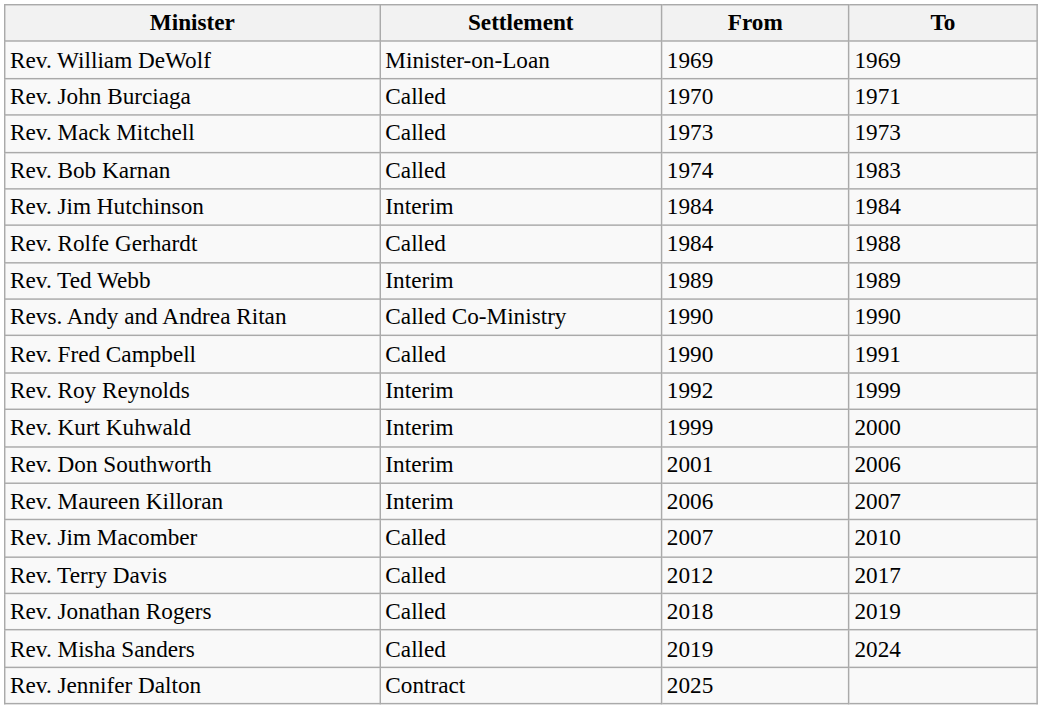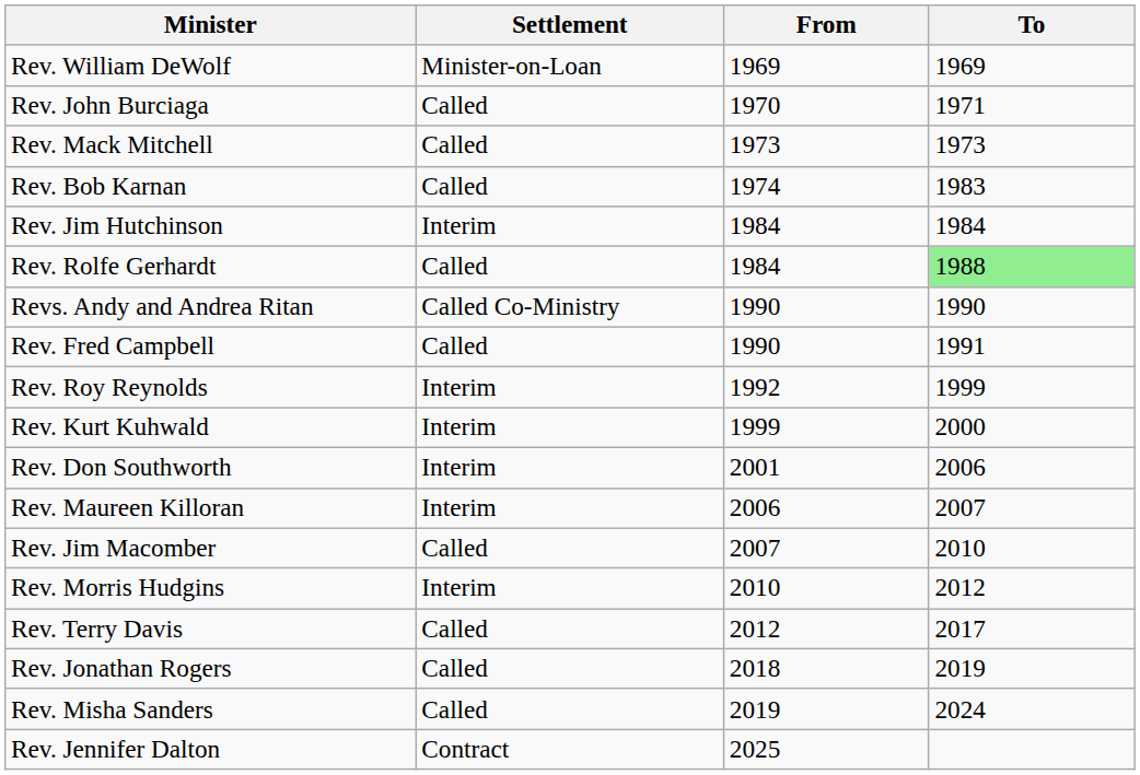Rev. Rolfe Gerhardt | To: no background -> lightgreen background
- row: Rev. Ted Webb | Interim | 1989 | 1989
+ row: Rev. Morris Hudgins | Interim | 2010 | 2012
